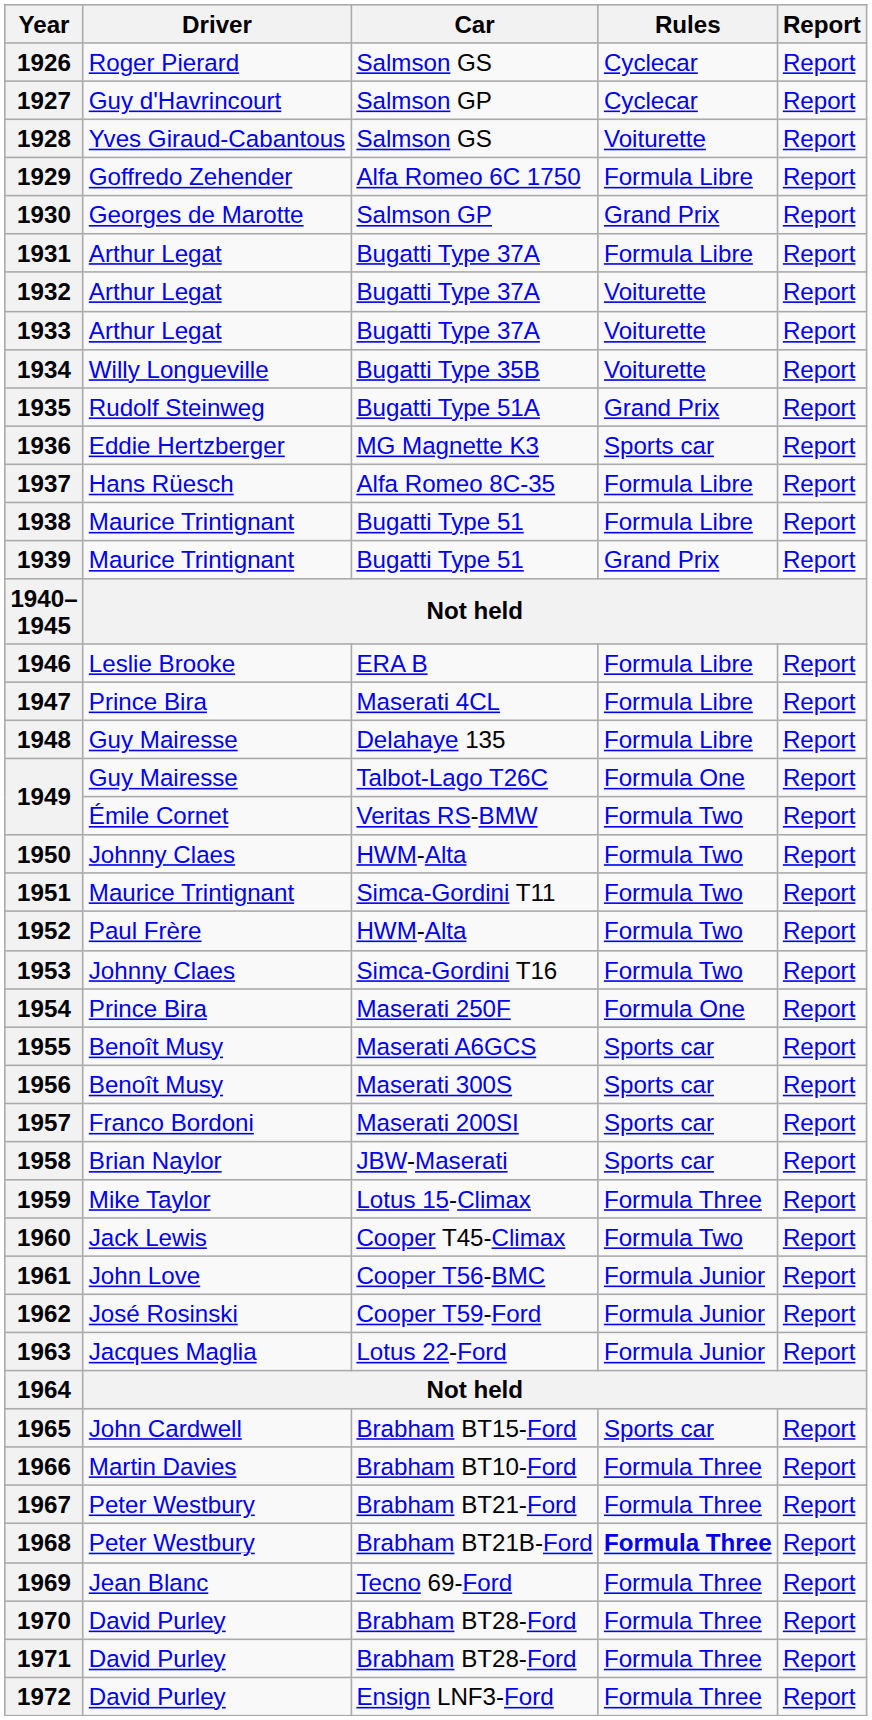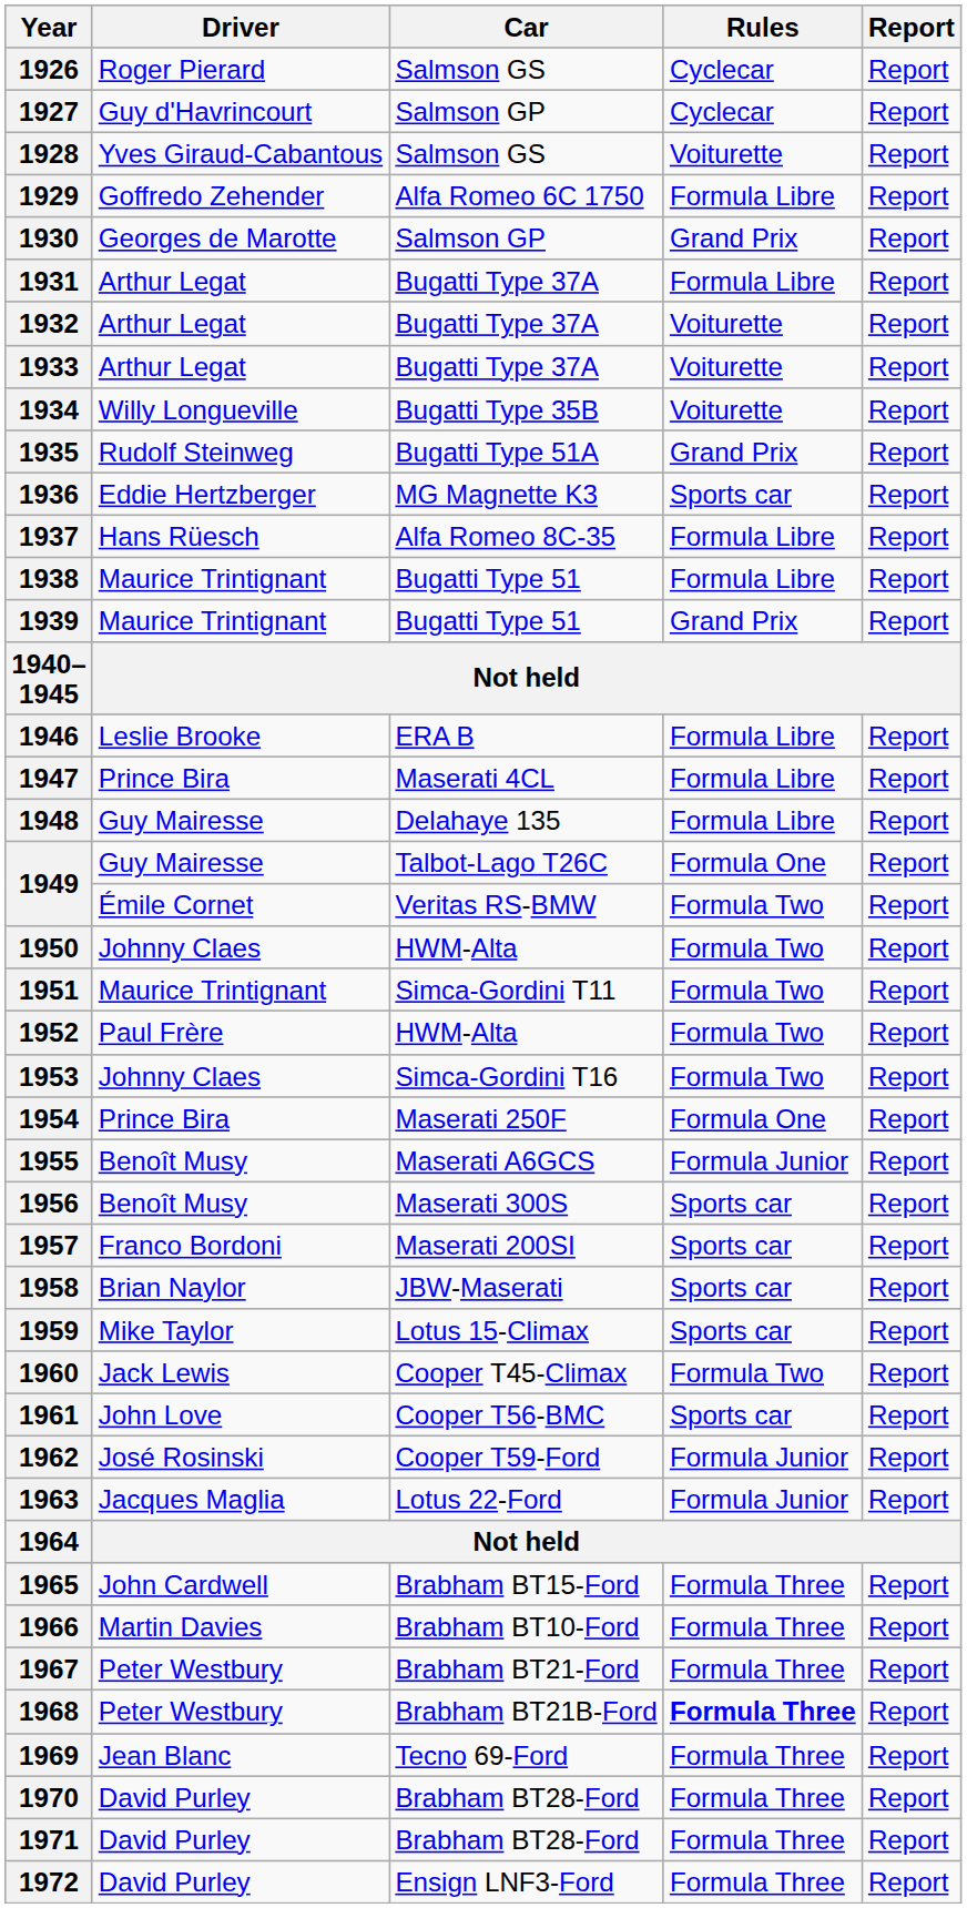1955 | Rules: Sports car -> Formula Junior
1959 | Rules: Formula Three -> Sports car
1961 | Rules: Formula Junior -> Sports car
1965 | Rules: Sports car -> Formula Three
